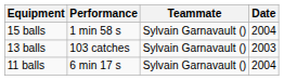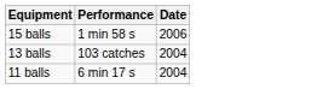- column: Teammate | Sylvain Garnavault () | Sylvain Garnavault () | Sylvain Garnavault ()
15 balls | Date: 2004 -> 2006
13 balls | Date: 2003 -> 2004
